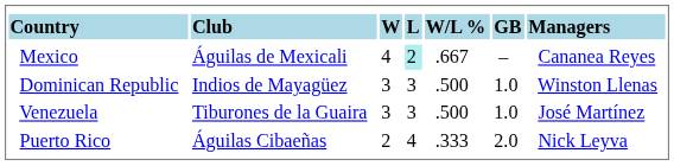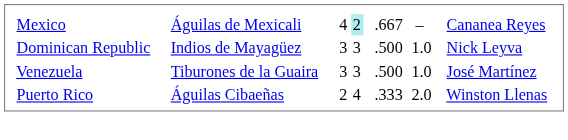- row: Country | Club | W | L | W/L % | GB | Managers
Dominican Republic | column 7: Winston Llenas -> Nick Leyva
Puerto Rico | column 7: Nick Leyva -> Winston Llenas
